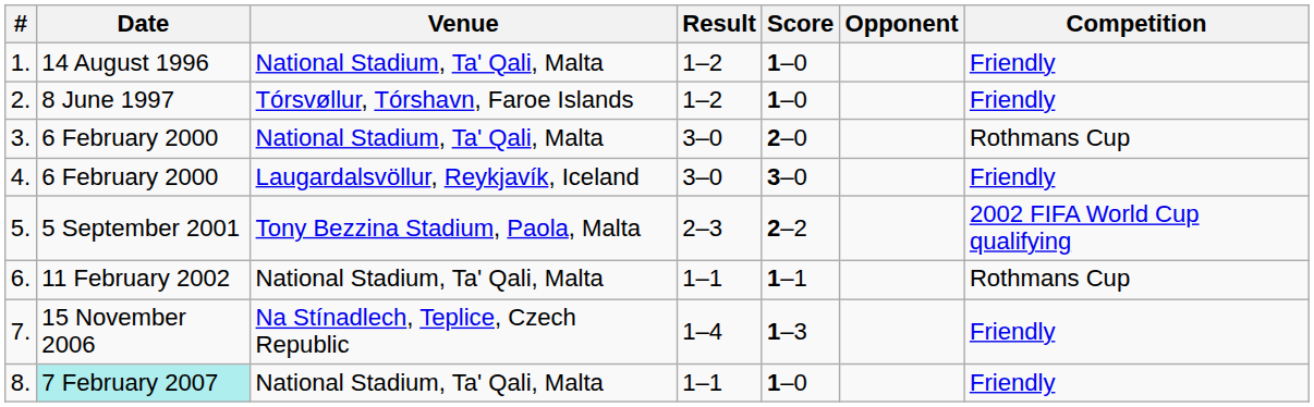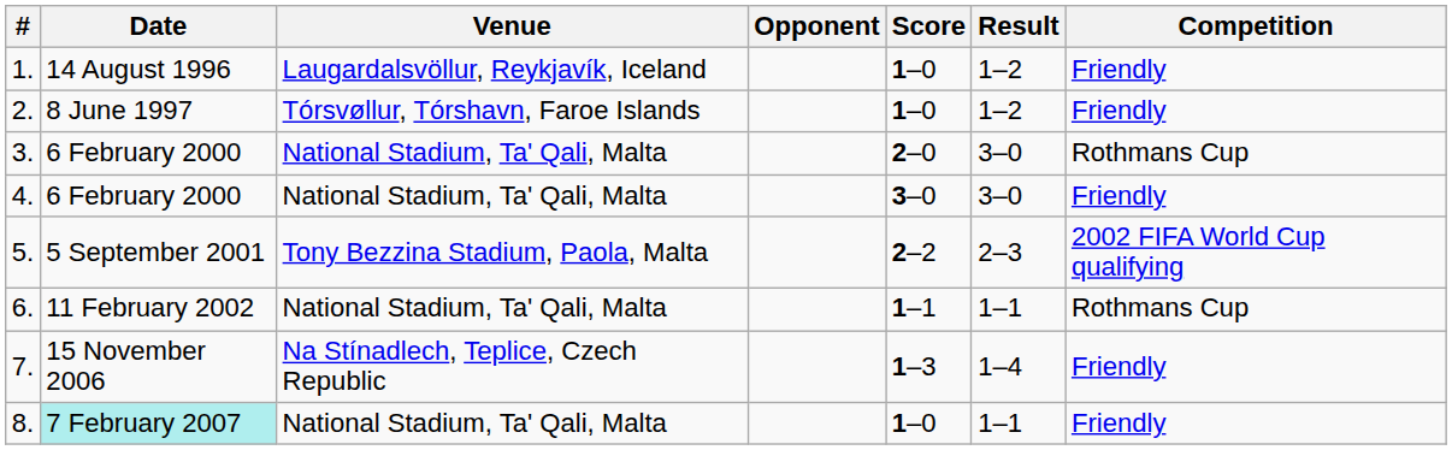columns swapped: Opponent <-> Result
1. | Venue: National Stadium, Ta' Qali, Malta -> Laugardalsvöllur, Reykjavík, Iceland
4. | Venue: Laugardalsvöllur, Reykjavík, Iceland -> National Stadium, Ta' Qali, Malta
